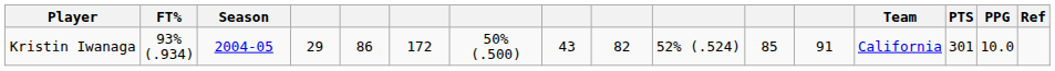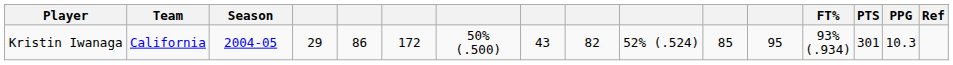columns swapped: Team <-> FT%
Kristin Iwanaga | column 12: 91 -> 95
Kristin Iwanaga | PPG: 10.0 -> 10.3
